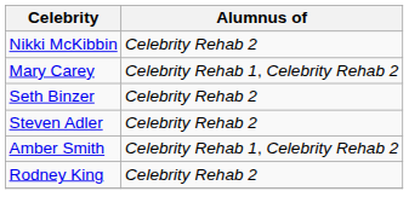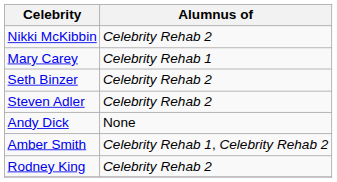Mary Carey | Alumnus of: Celebrity Rehab 1, Celebrity Rehab 2 -> Celebrity Rehab 1
+ row: Andy Dick | None
